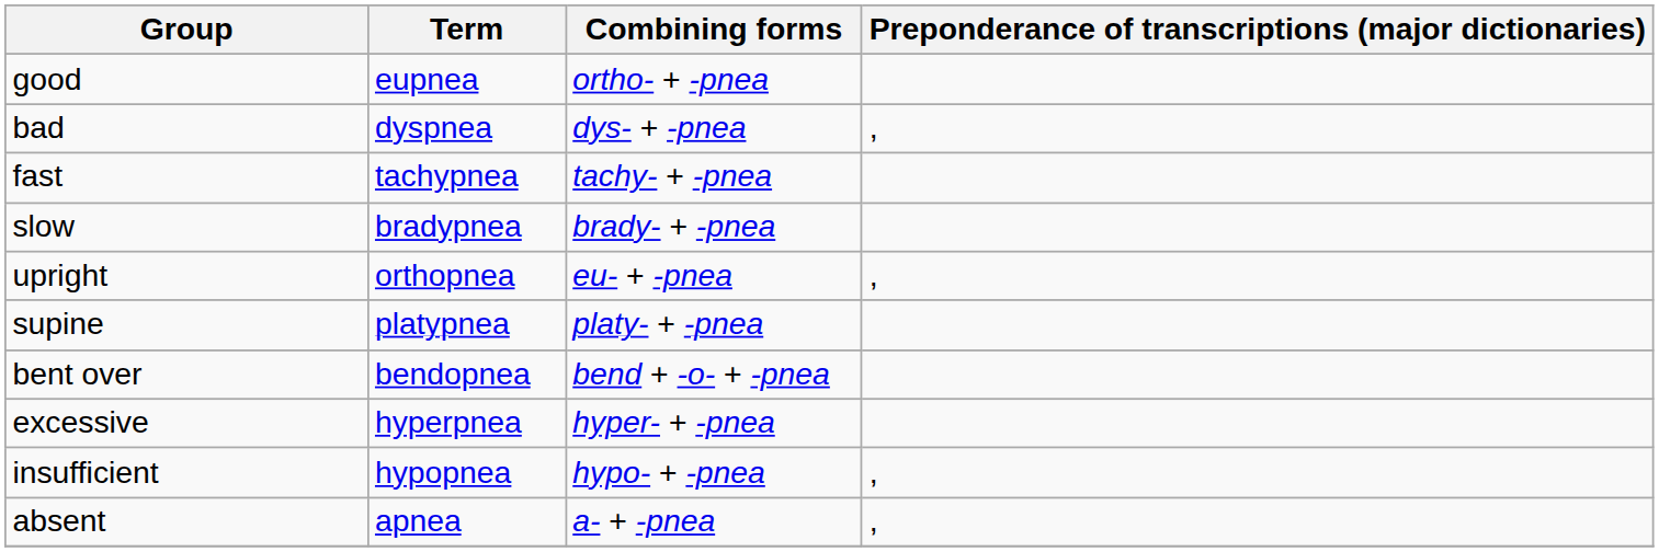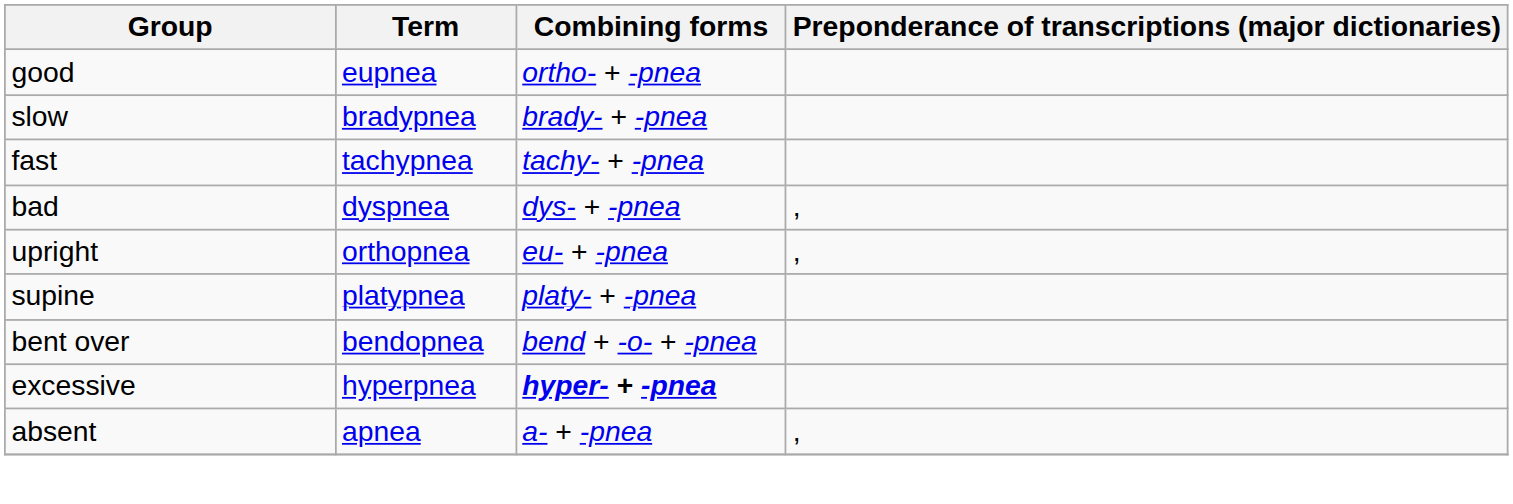rows swapped: bad <-> slow
excessive | Combining forms: normal -> bold
- row: insufficient | hypopnea | hypo- + -pnea | ,
